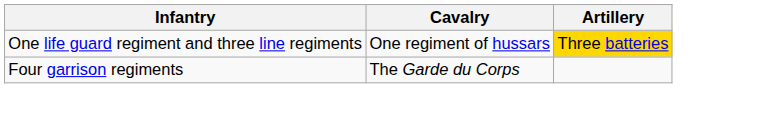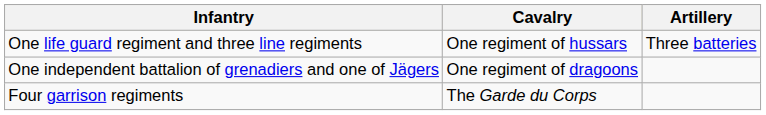One life guard regiment and three line regiments | Artillery: gold background -> no background
+ row: One independent battalion of grenadiers and one of Jägers | One regiment of dragoons
